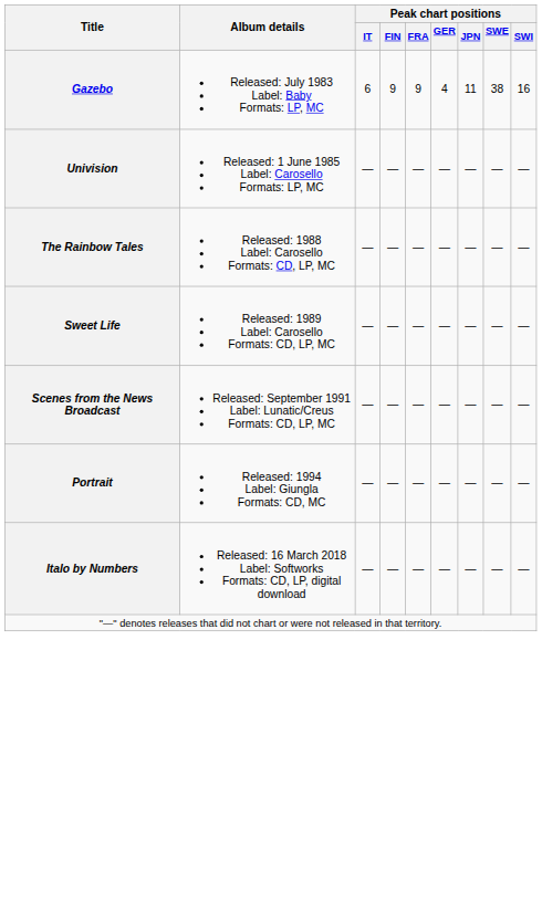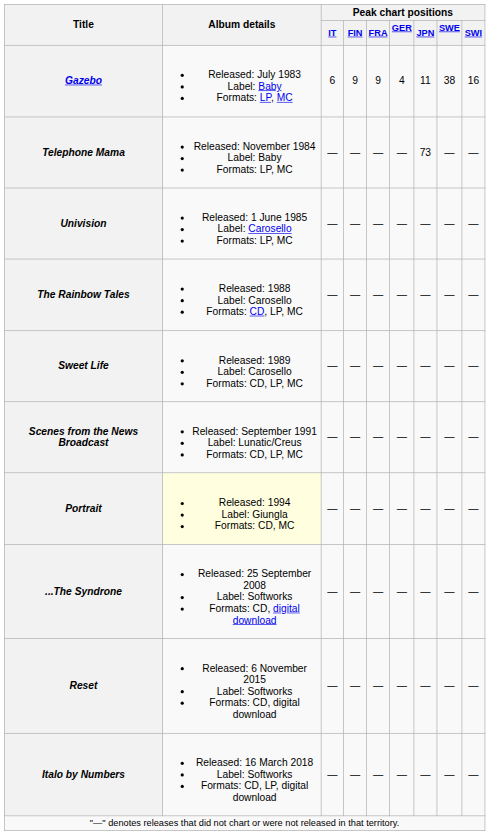+ row: Telephone Mama | Released: November 1984 Label: Baby Formats: LP, MC | — | — | — | — | 73 | — | —
Portrait | Album details: no background -> lightyellow background
+ row: ...The Syndrone | Released: 25 September 2008 Label: Softworks Formats: CD, digital download | — | — | — | — | — | — | —
+ row: Reset | Released: 6 November 2015 Label: Softworks Formats: CD, digital download | — | — | — | — | — | — | —
